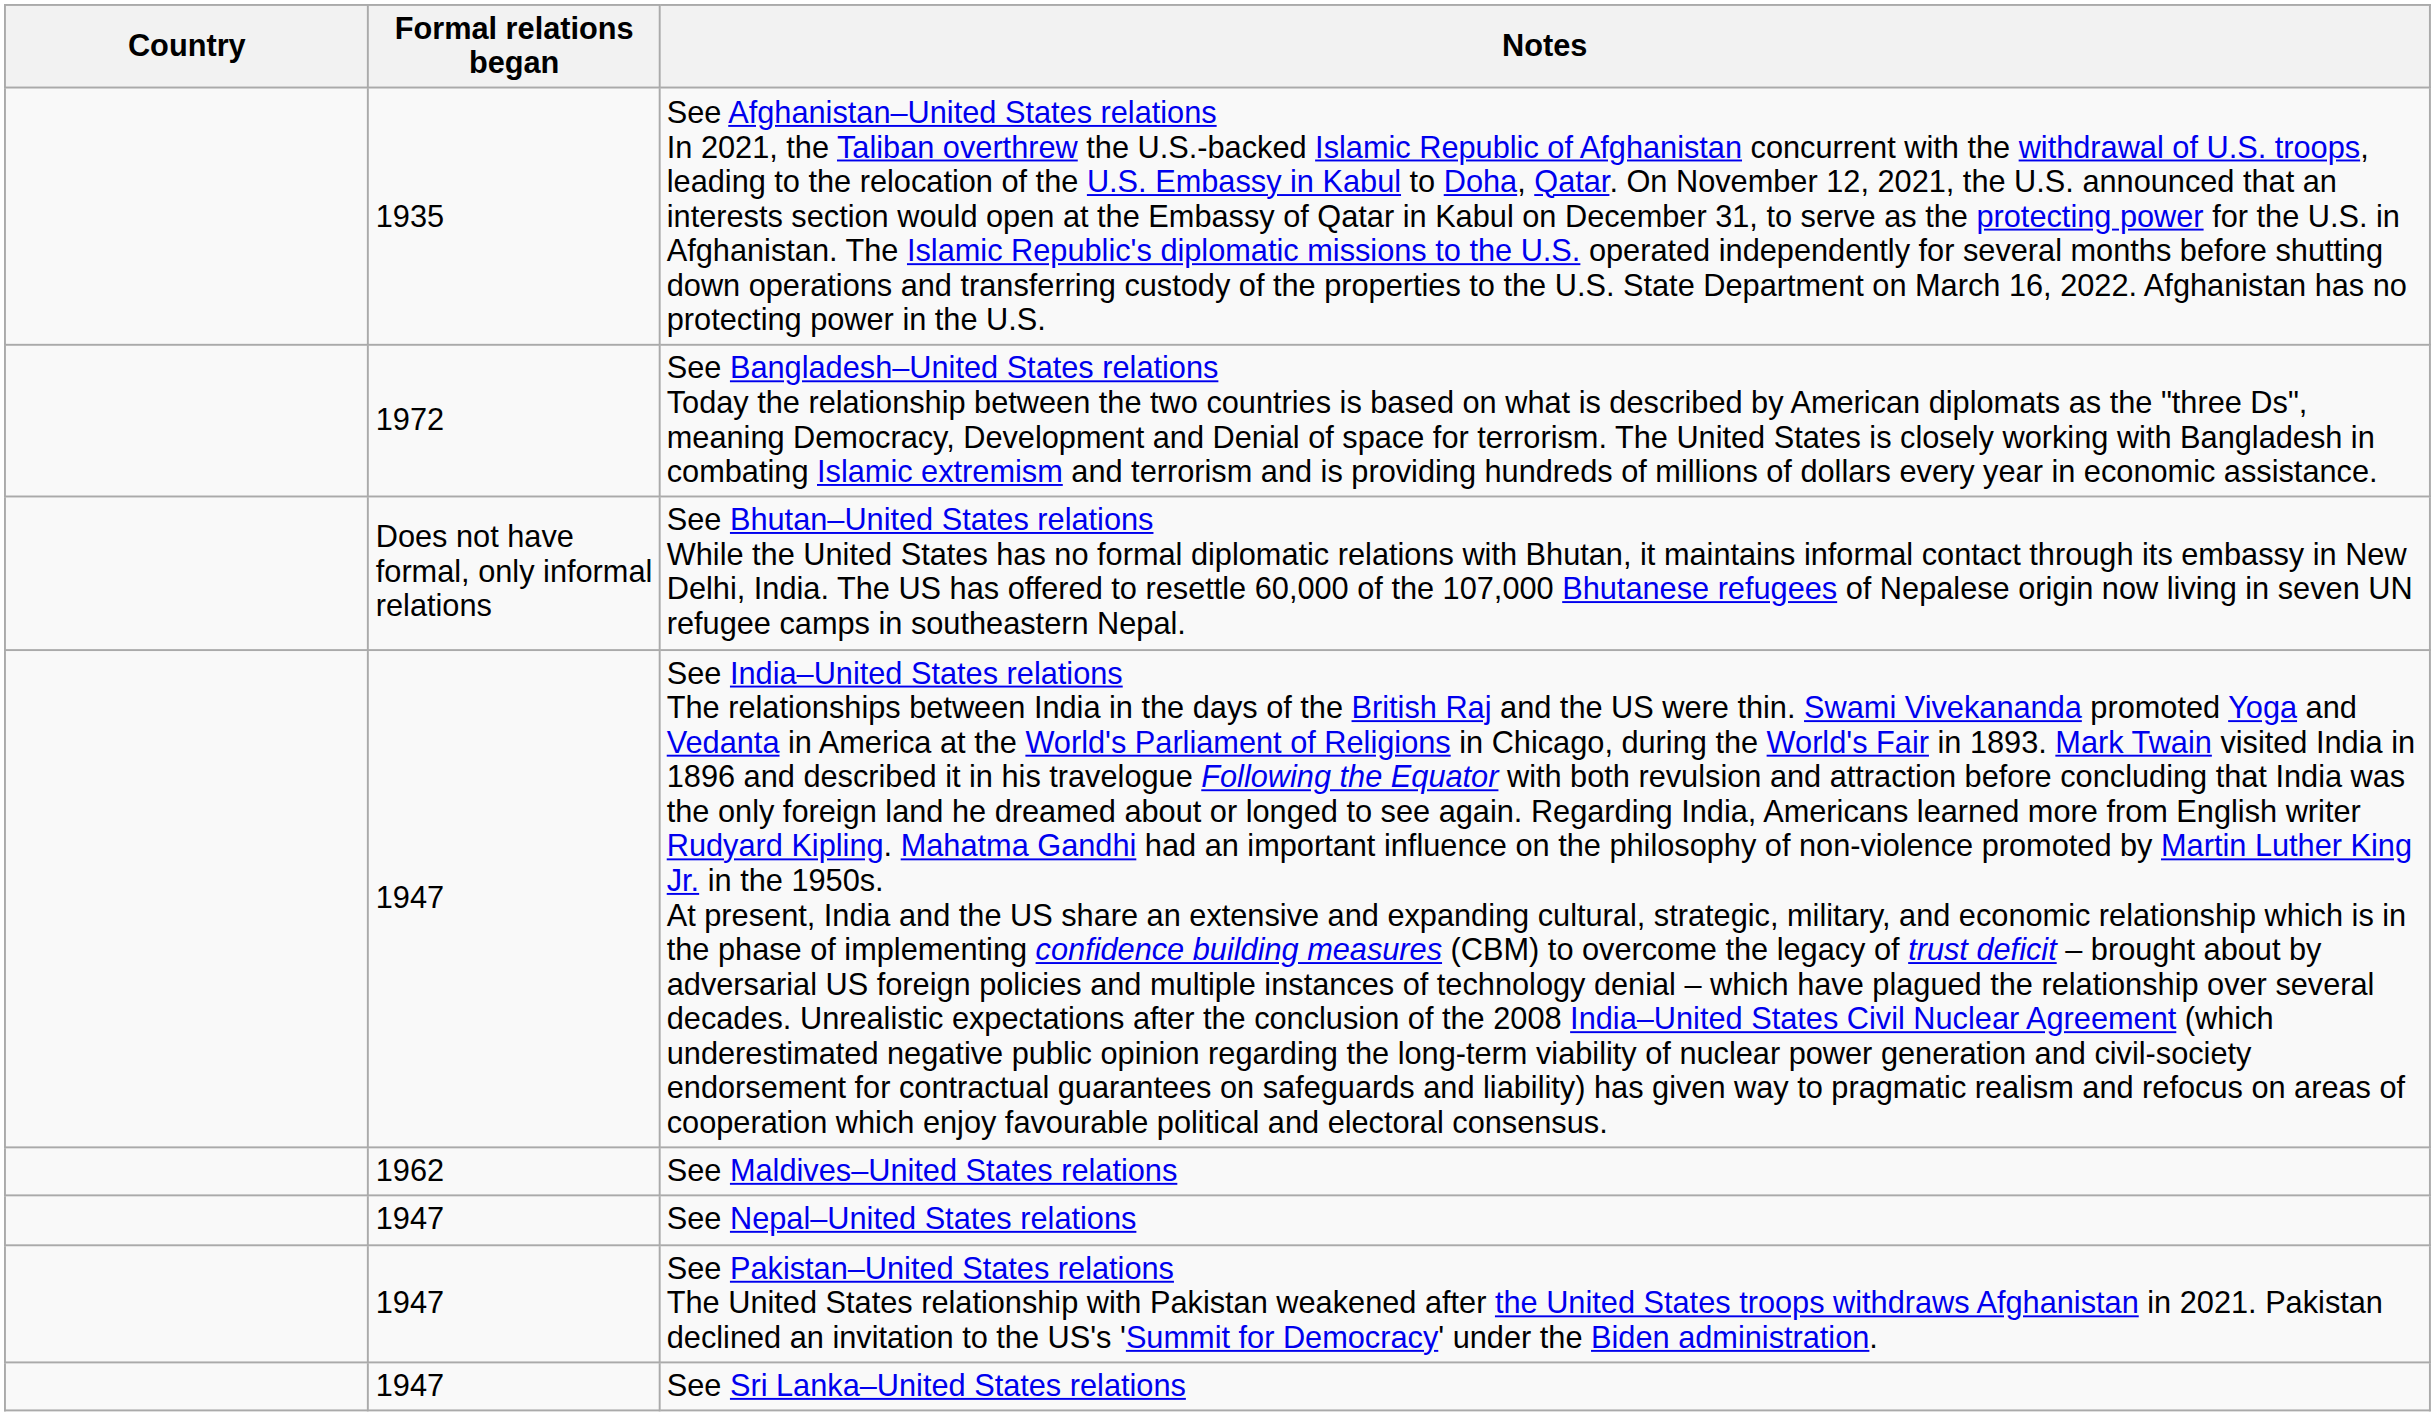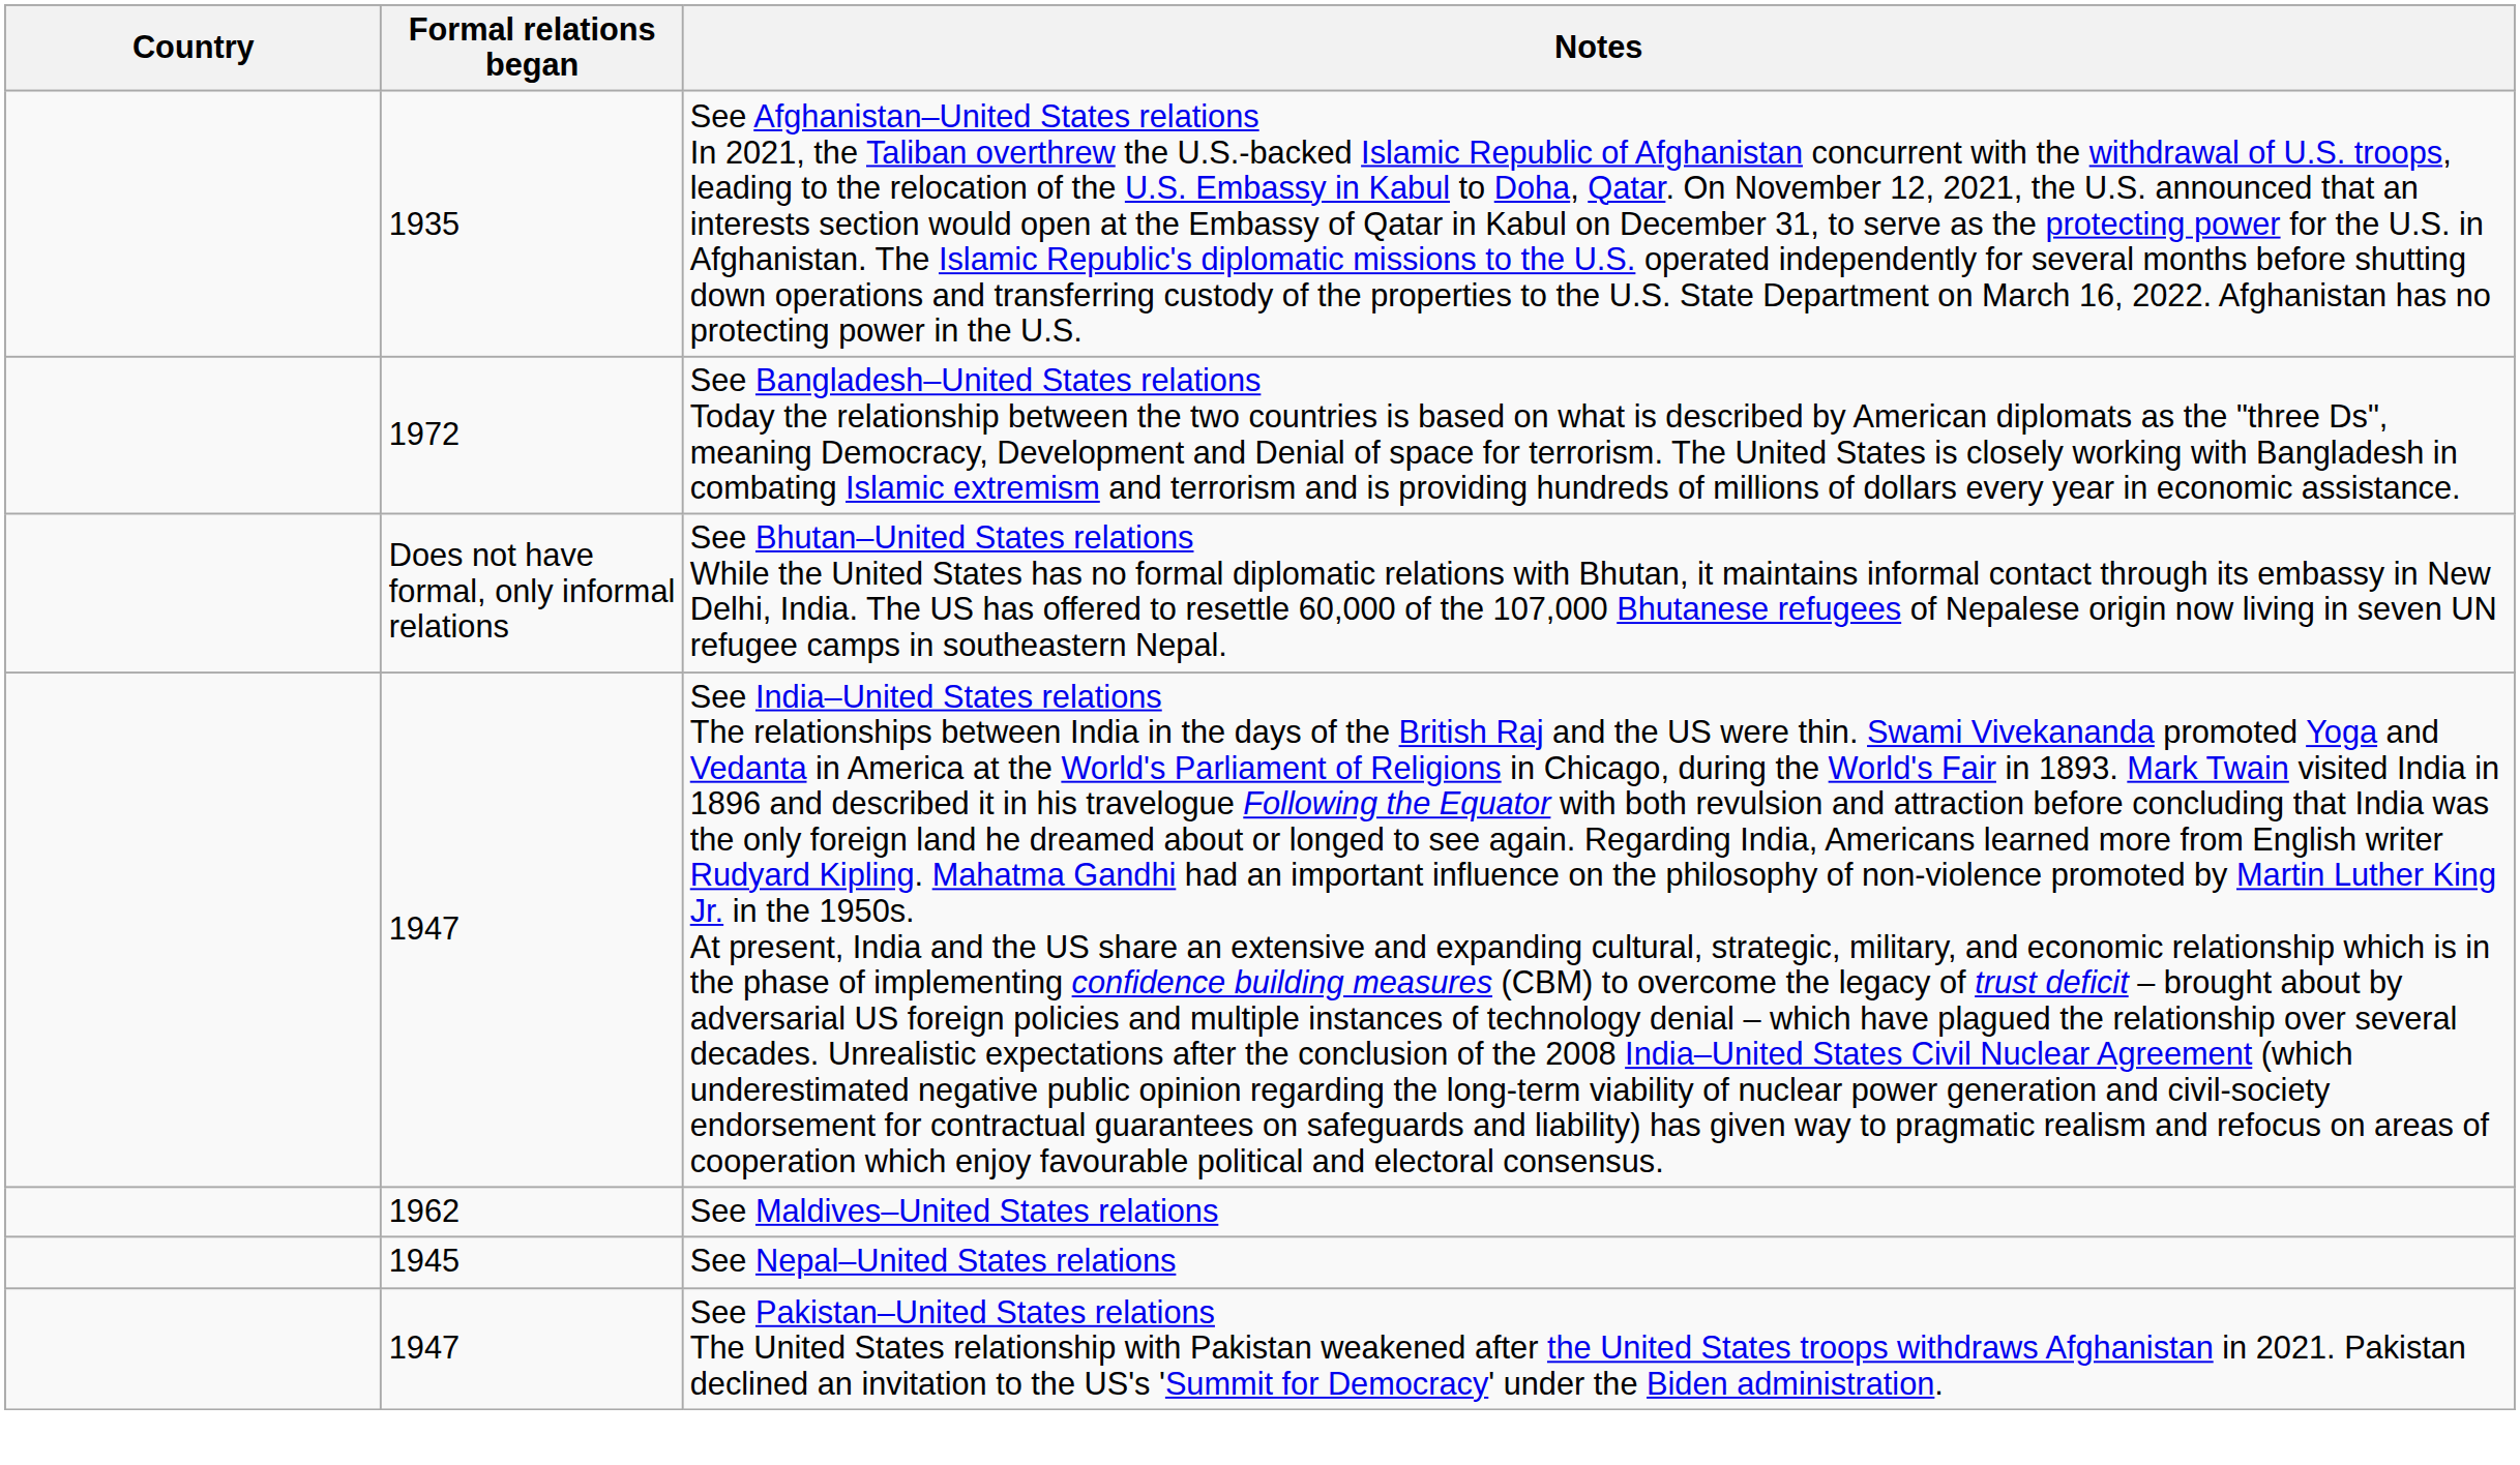See Nepal–United States relations | Formal relations began: 1947 -> 1945
- row: 1947 | See Sri Lanka–United States relations
